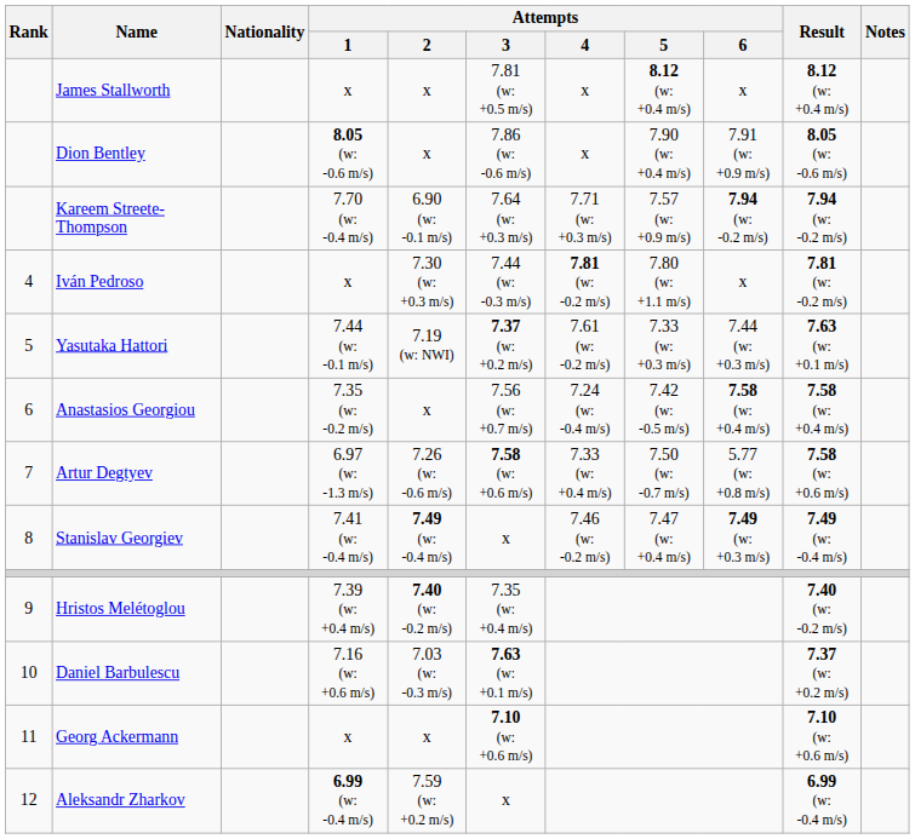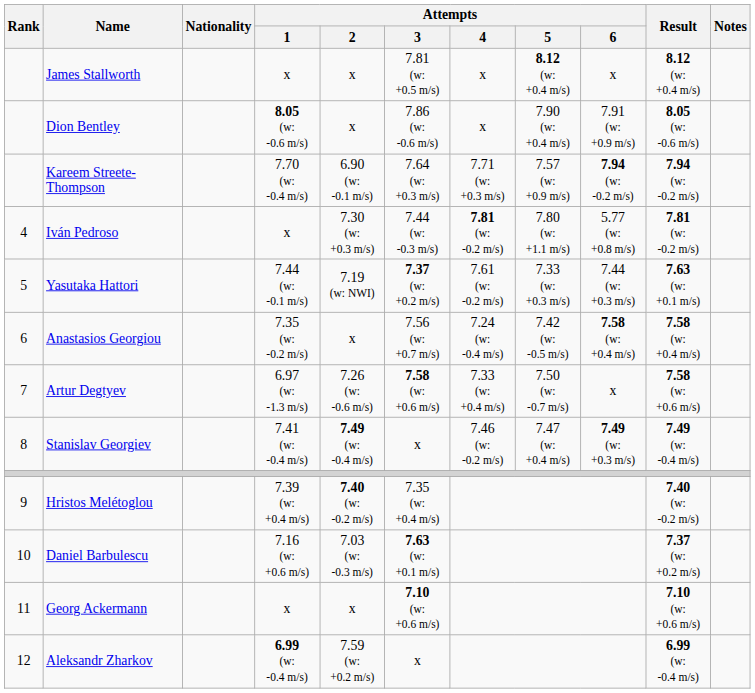Iván Pedroso | Attempts / 6: x -> 5.77 (w: +0.8 m/s)
Artur Degtyev | Attempts / 6: 5.77 (w: +0.8 m/s) -> x
